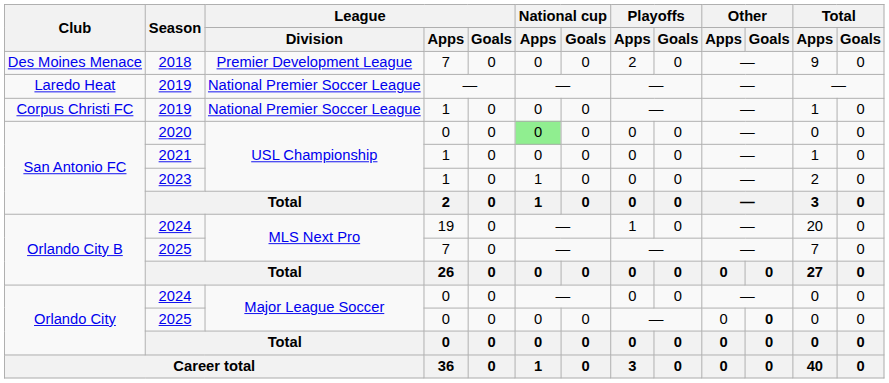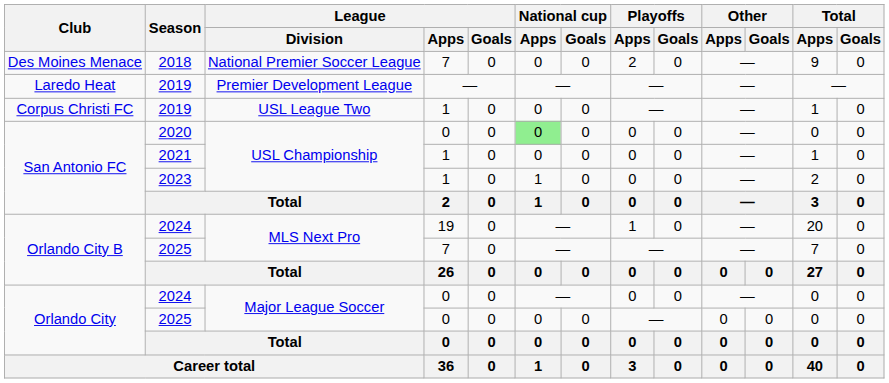2018 | League / Division: Premier Development League -> National Premier Soccer League
Laredo Heat / 2019 | League / Division: National Premier Soccer League -> Premier Development League
Corpus Christi FC / 2019 | League / Division: National Premier Soccer League -> USL League Two
Orlando City / 2025 | Other / Goals: bold -> normal
